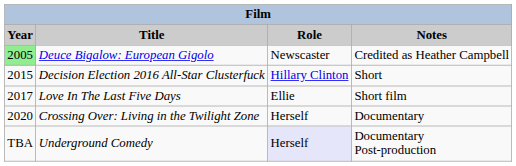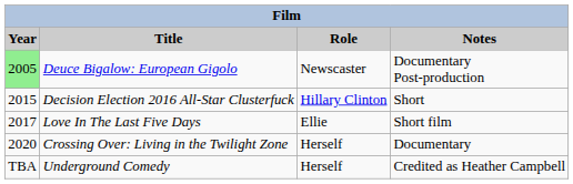Deuce Bigalow: European Gigolo | Notes: Credited as Heather Campbell -> Documentary Post-production
Underground Comedy | Role: lavender background -> no background
Underground Comedy | Notes: Documentary Post-production -> Credited as Heather Campbell
